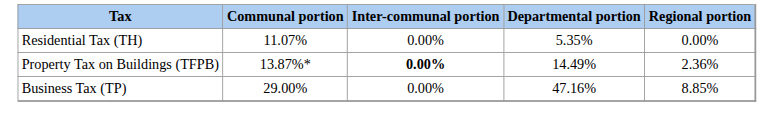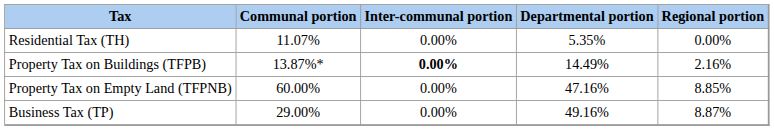Property Tax on Buildings (TFPB) | Regional portion: 2.36% -> 2.16%
+ row: Property Tax on Empty Land (TFPNB) | 60.00% | 0.00% | 47.16% | 8.85%
Business Tax (TP) | Departmental portion: 47.16% -> 49.16%
Business Tax (TP) | Regional portion: 8.85% -> 8.87%
